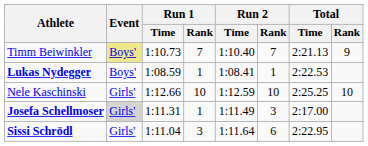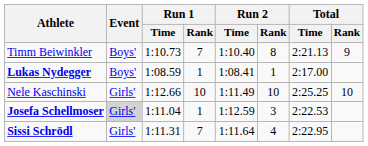Timm Beiwinkler | Event: khaki background -> no background
Timm Beiwinkler | Run 2 / Rank: 7 -> 8
Lukas Nydegger | Total / Time: 2:22.53 -> 2:17.00
Nele Kaschinski | Run 2 / Time: 1:12.59 -> 1:11.49
Josefa Schellmoser | Run 1 / Time: 1:11.31 -> 1:11.04
Josefa Schellmoser | Run 2 / Time: 1:11.49 -> 1:12.59
Josefa Schellmoser | Total / Time: 2:17.00 -> 2:22.53
Sissi Schrödl | Run 1 / Time: 1:11.04 -> 1:11.31
Sissi Schrödl | Run 1 / Rank: 3 -> 7
Sissi Schrödl | Run 2 / Rank: 6 -> 4
